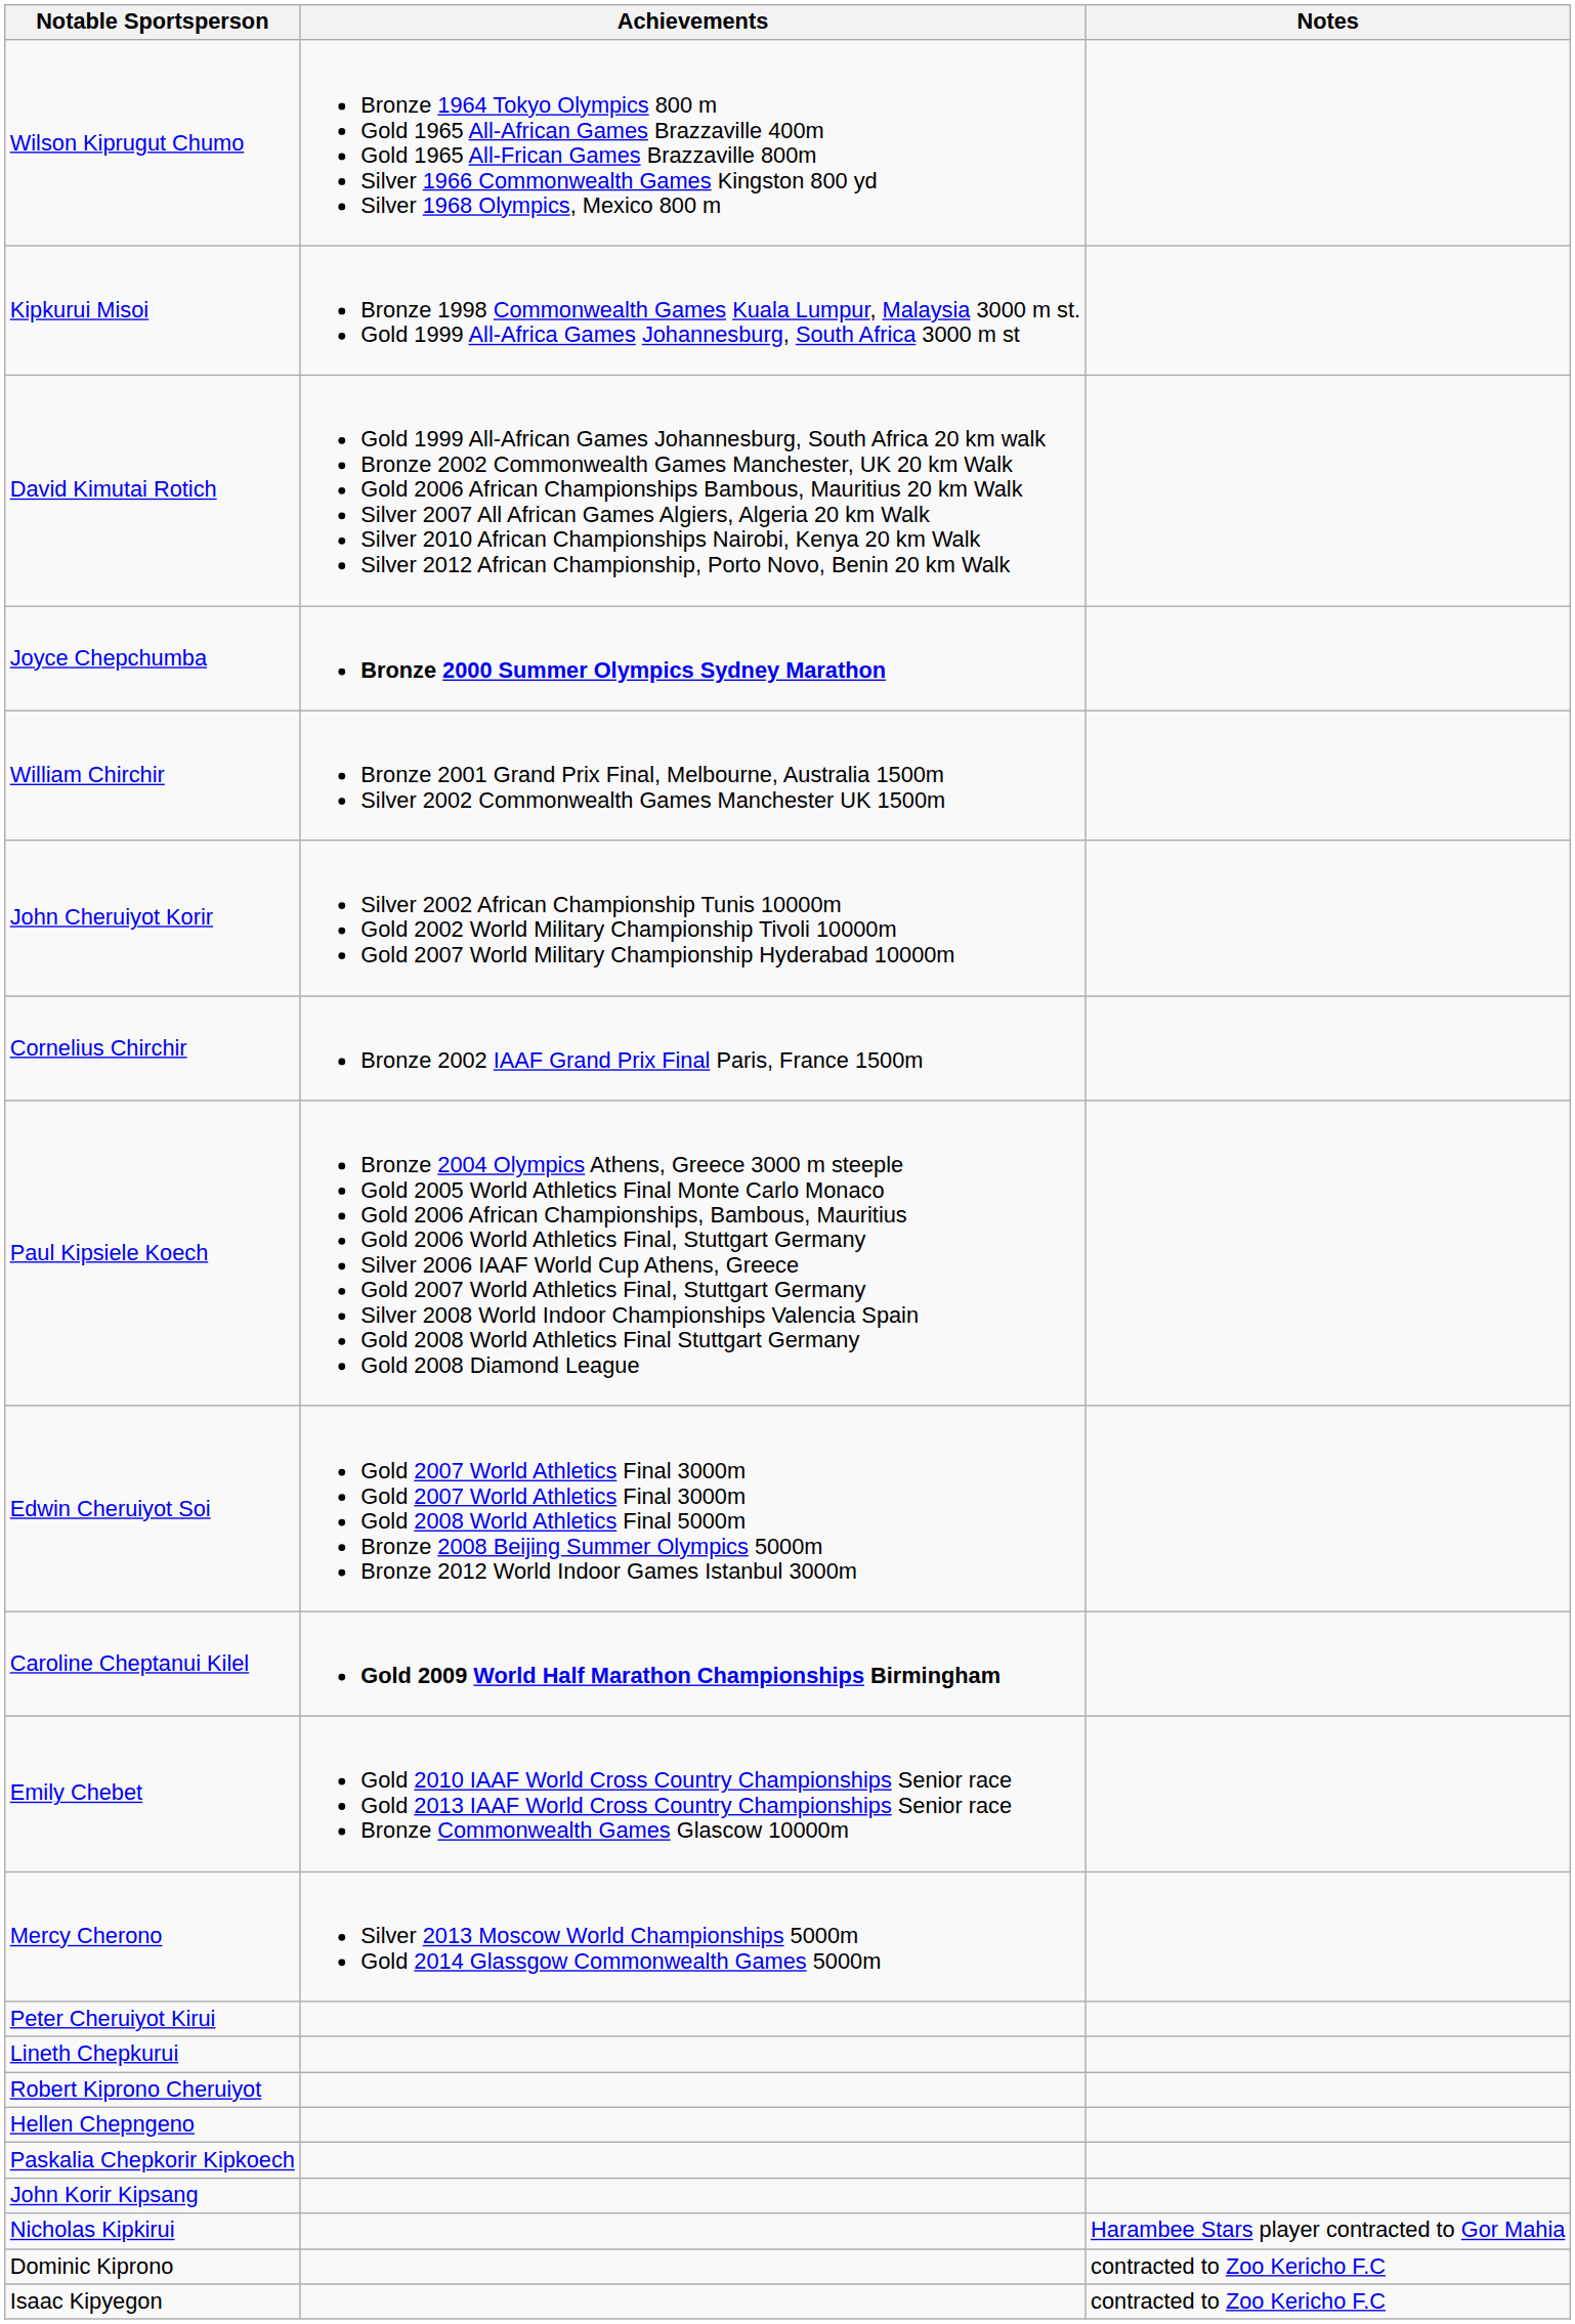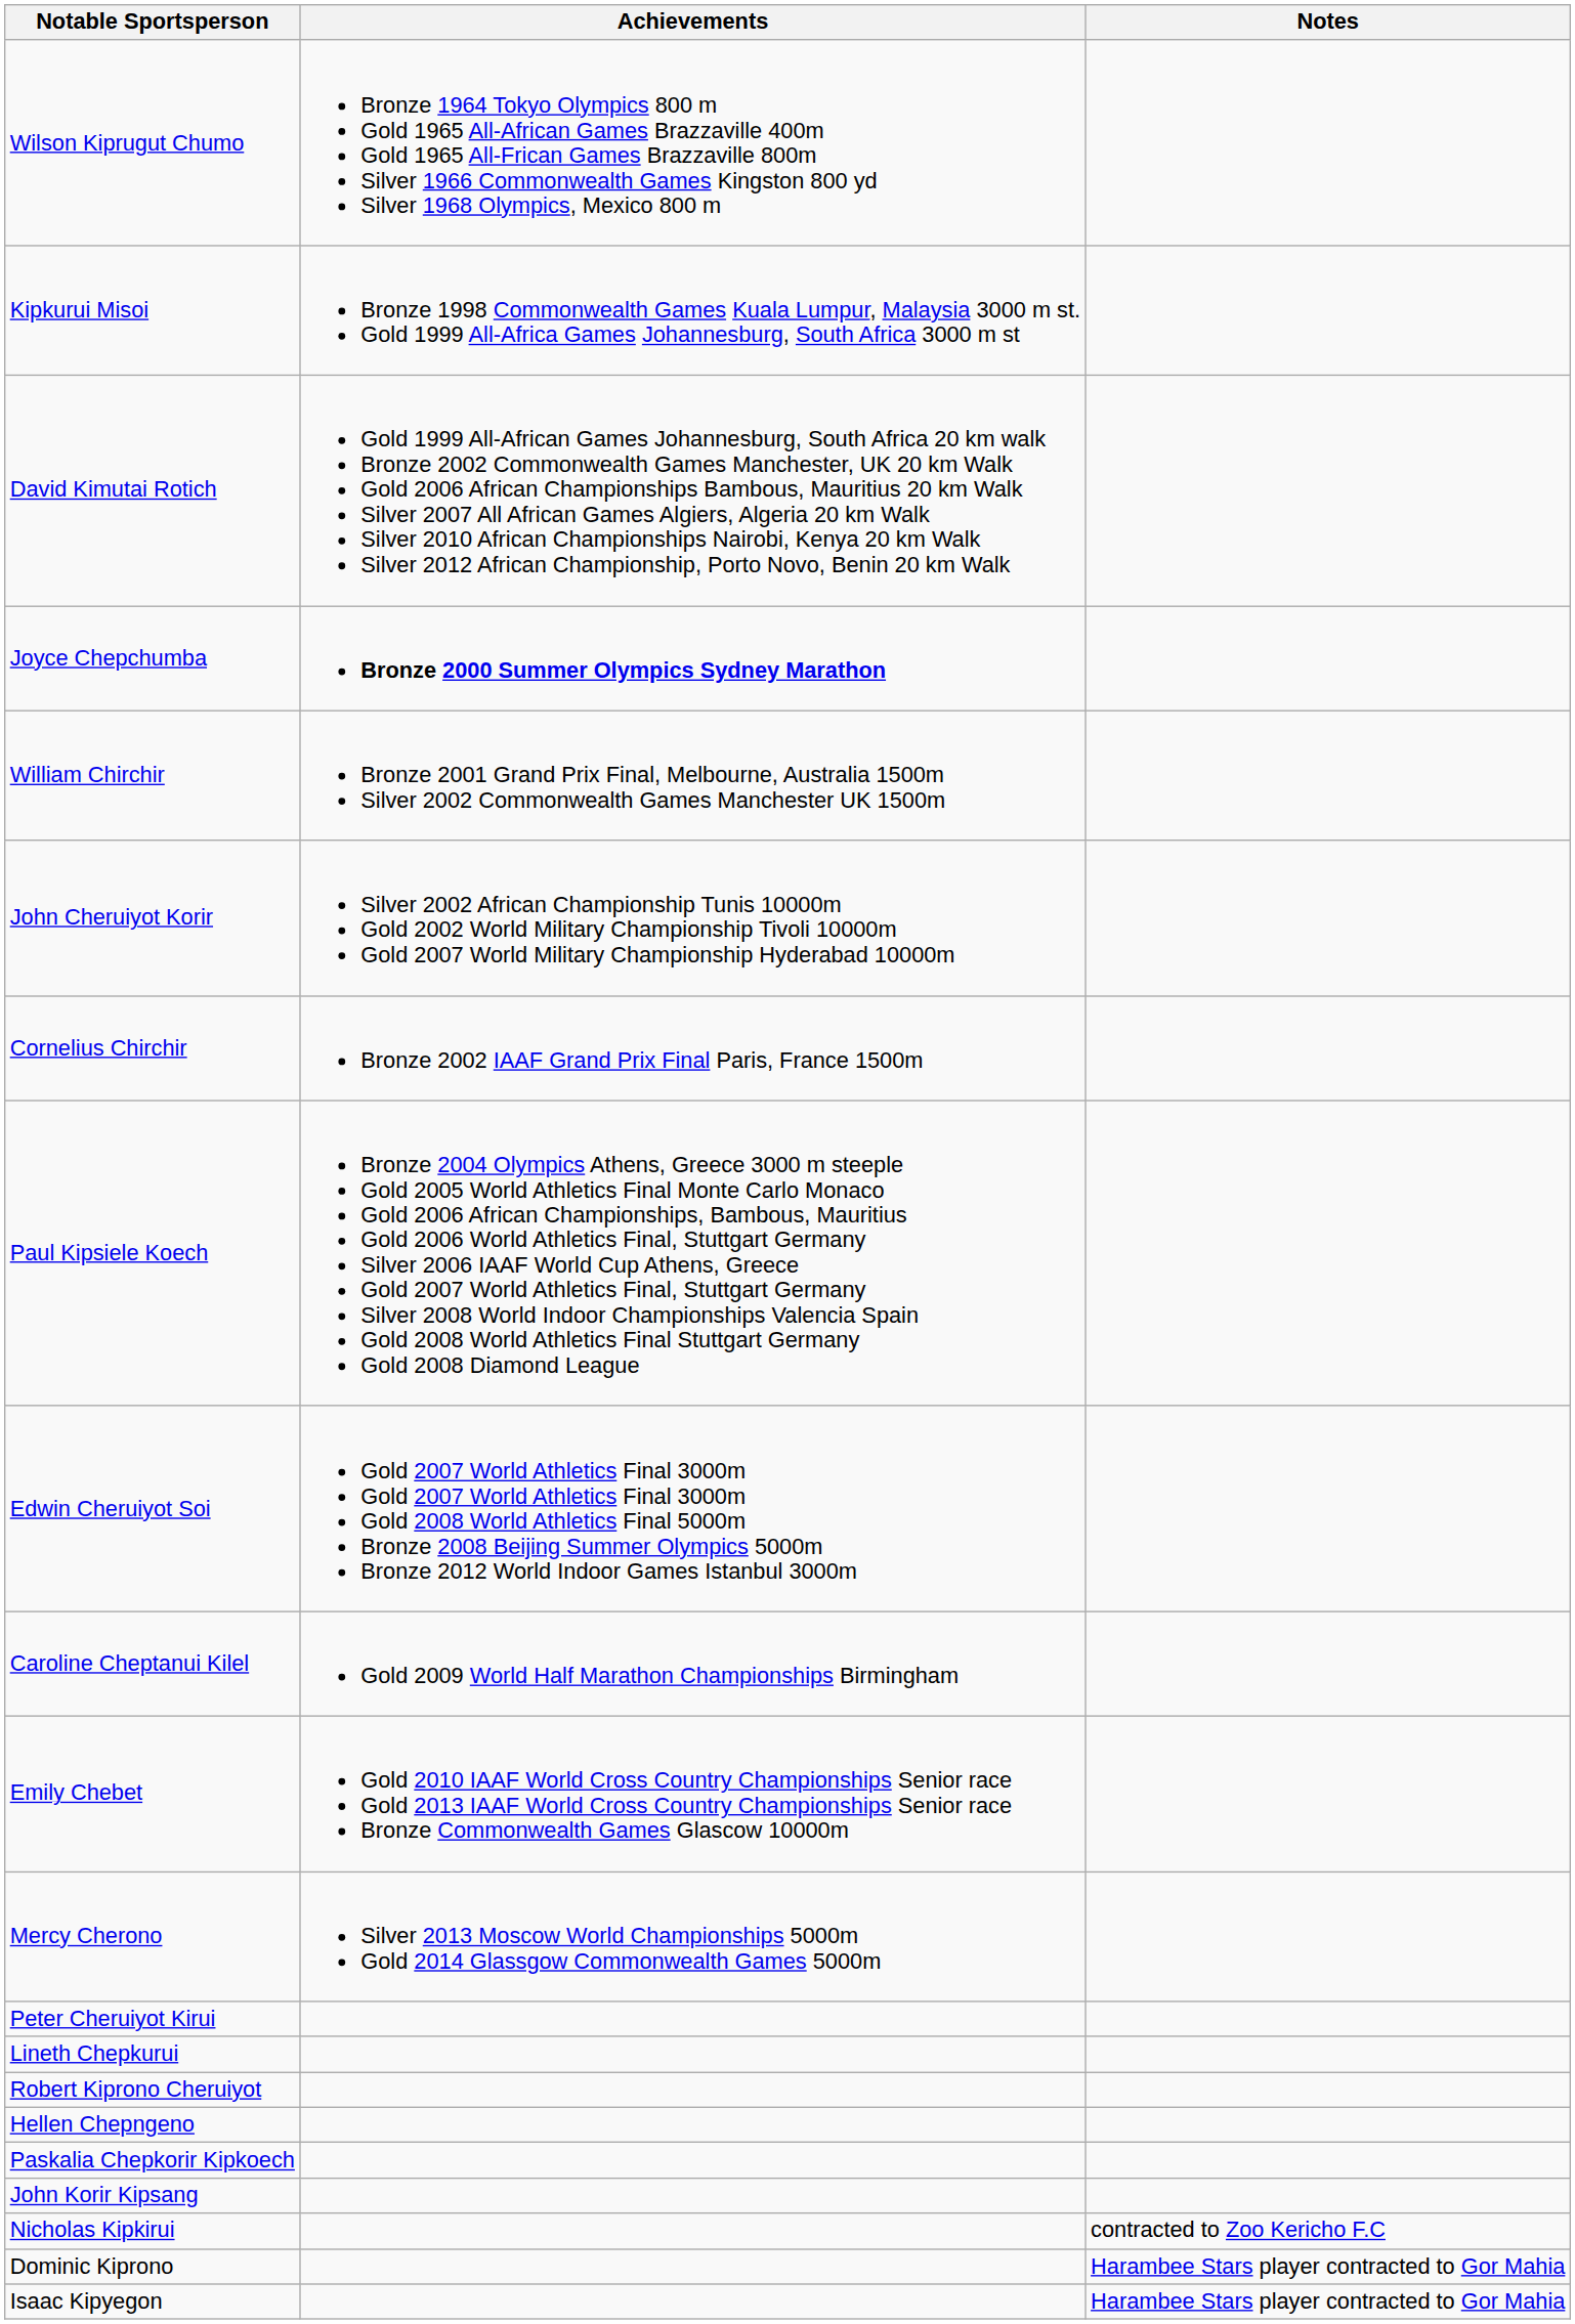Caroline Cheptanui Kilel | Achievements: bold -> normal
Nicholas Kipkirui | Notes: Harambee Stars player contracted to Gor Mahia -> contracted to Zoo Kericho F.C
Dominic Kiprono | Notes: contracted to Zoo Kericho F.C -> Harambee Stars player contracted to Gor Mahia
Isaac Kipyegon | Notes: contracted to Zoo Kericho F.C -> Harambee Stars player contracted to Gor Mahia
